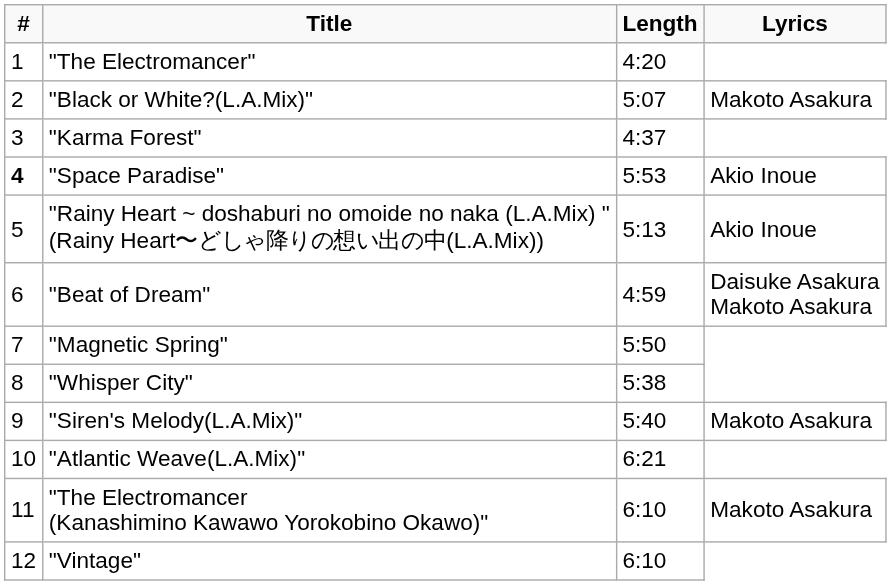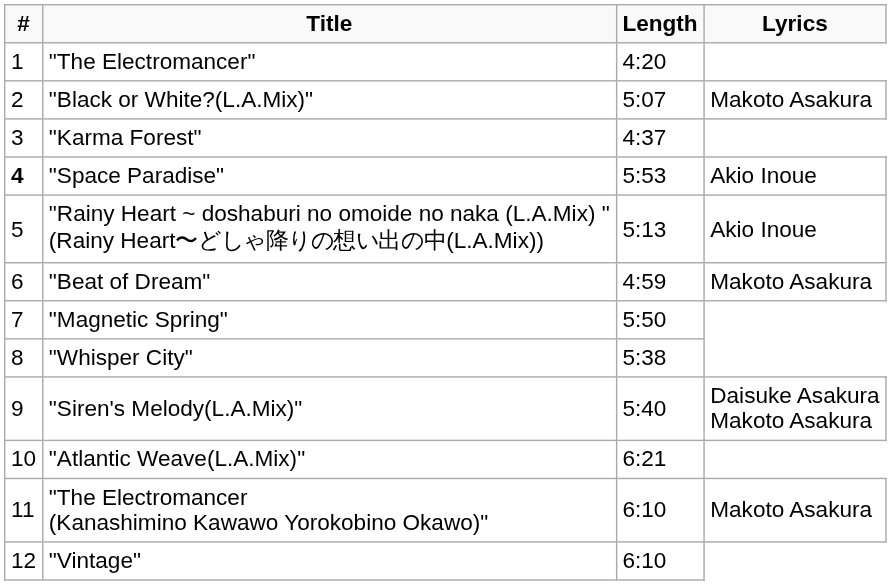"Beat of Dream" | Lyrics: Daisuke Asakura Makoto Asakura -> Makoto Asakura
"Siren's Melody(L.A.Mix)" | Lyrics: Makoto Asakura -> Daisuke Asakura Makoto Asakura
